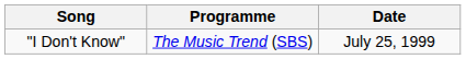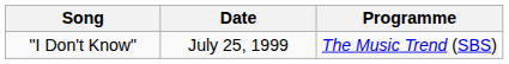columns swapped: Programme <-> Date
